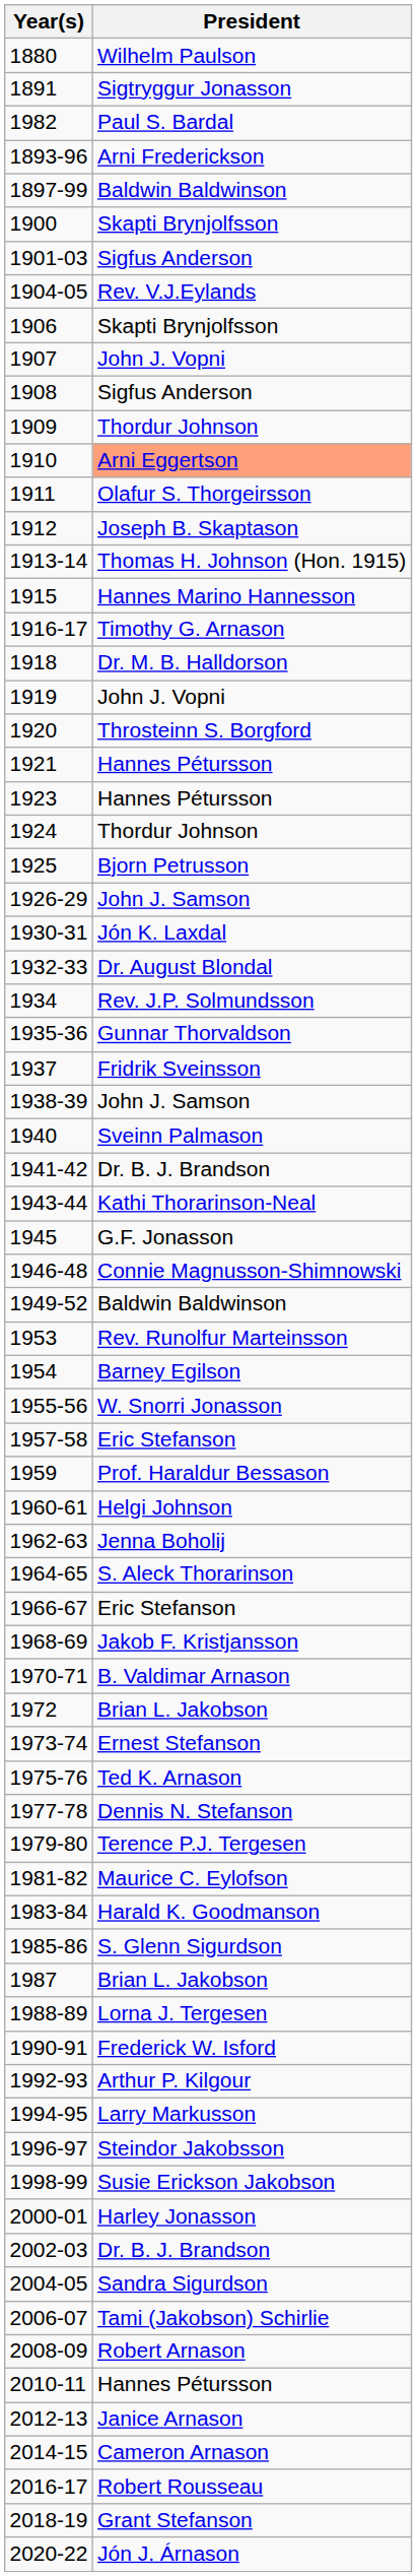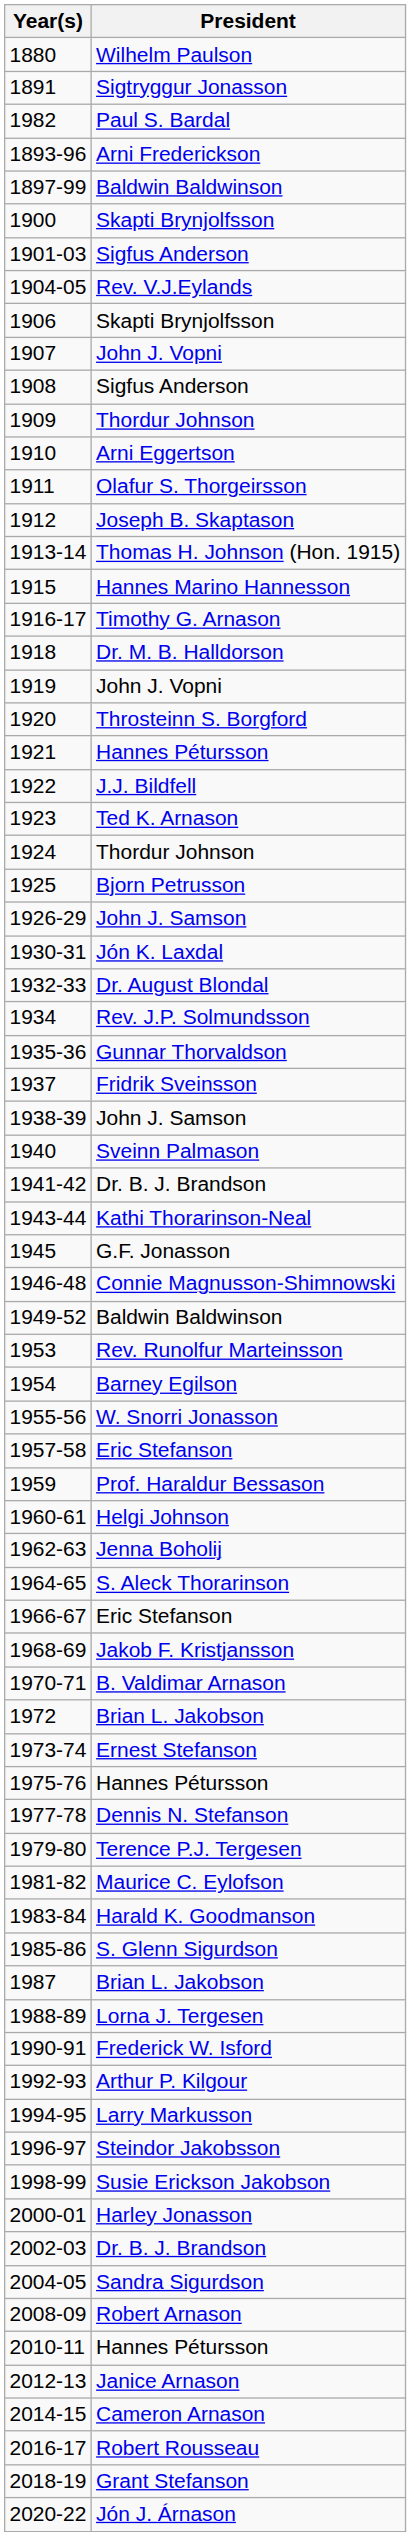1910 | President: lightsalmon background -> no background
+ row: 1922 | J.J. Bildfell
1923 | President: Hannes Pétursson -> Ted K. Arnason
1975-76 | President: Ted K. Arnason -> Hannes Pétursson
- row: 2006-07 | Tami (Jakobson) Schirlie
